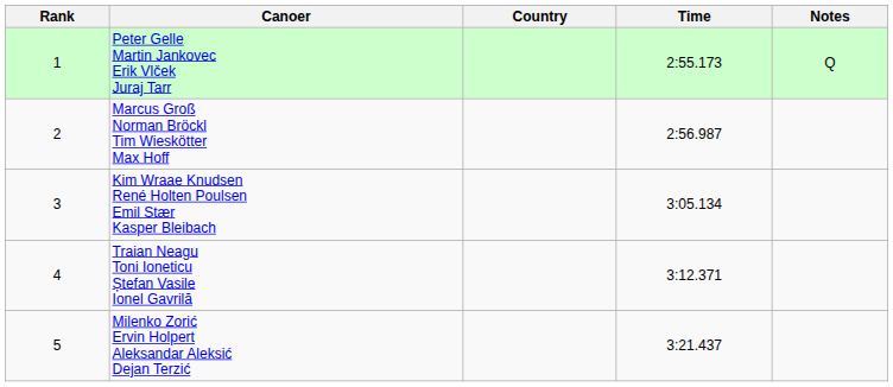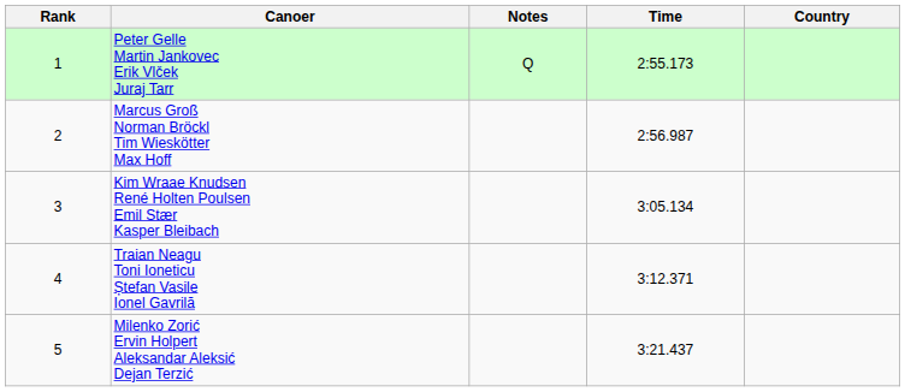columns swapped: Country <-> Notes
